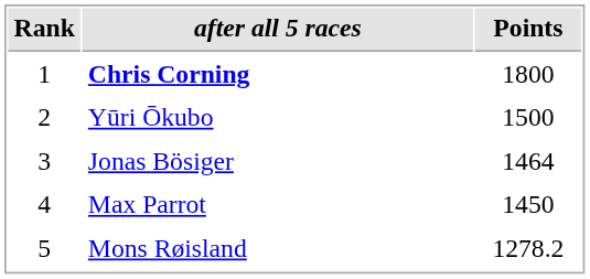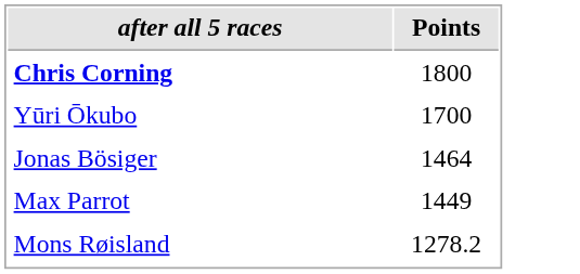- column: Rank | 1 | 2 | 3 | 4 | 5
Yūri Ōkubo | Points: 1500 -> 1700
Max Parrot | Points: 1450 -> 1449
